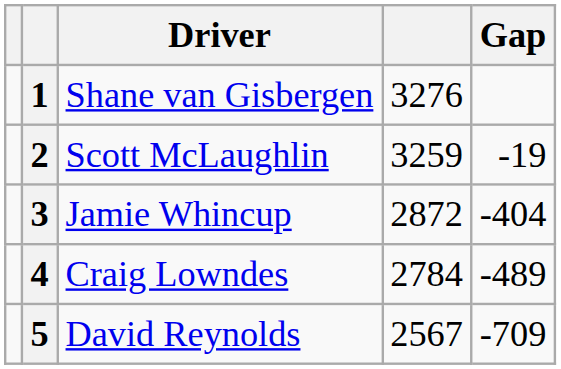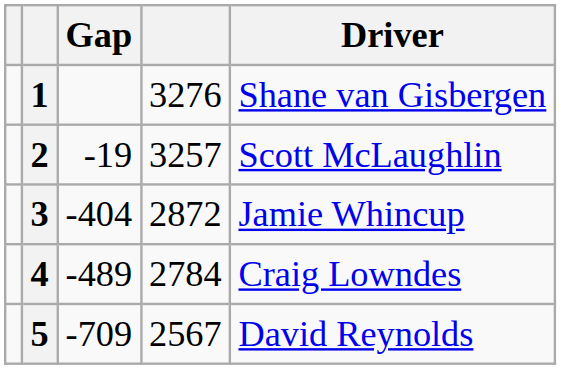columns swapped: Driver <-> Gap
2 | column 4: 3259 -> 3257
